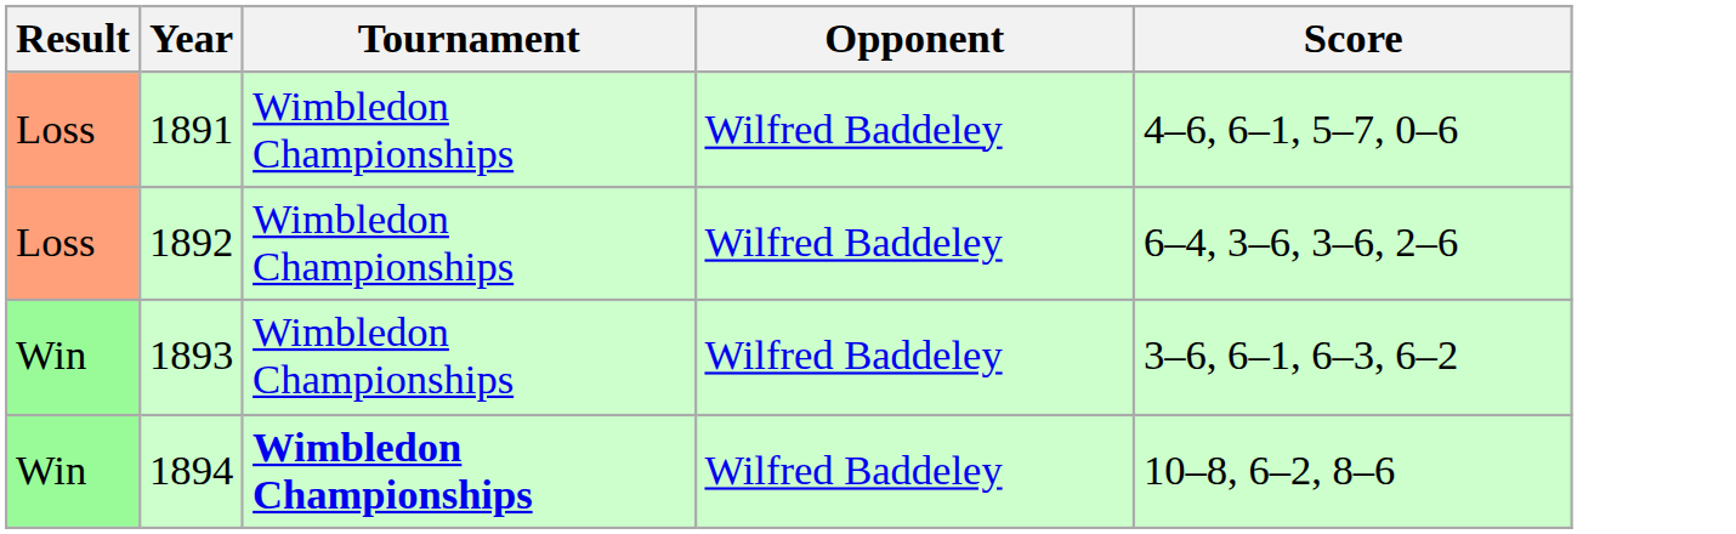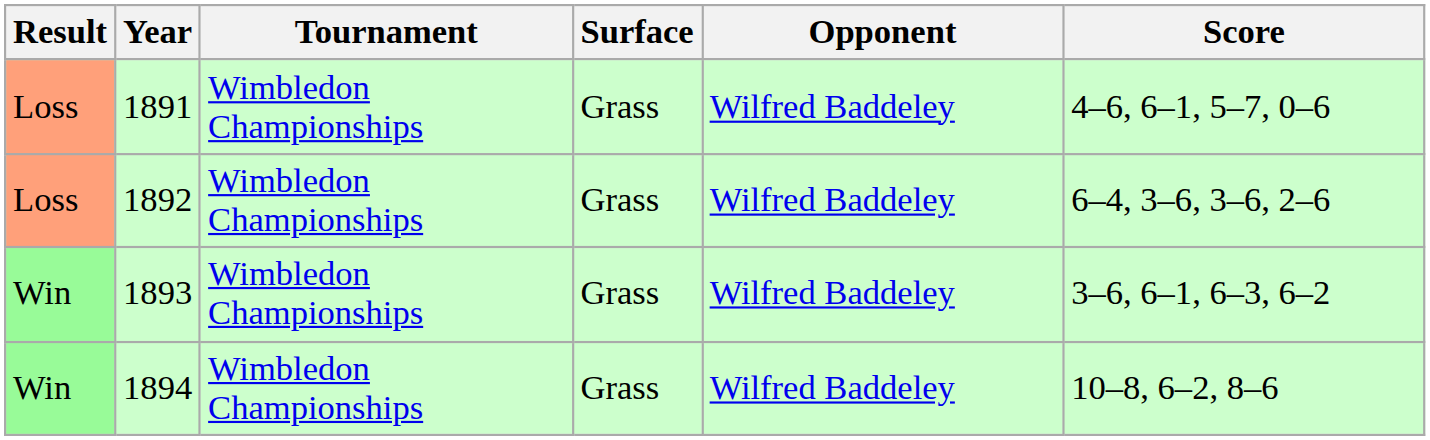+ column: Surface | Grass | Grass | Grass | Grass
1894 | Tournament: bold -> normal
